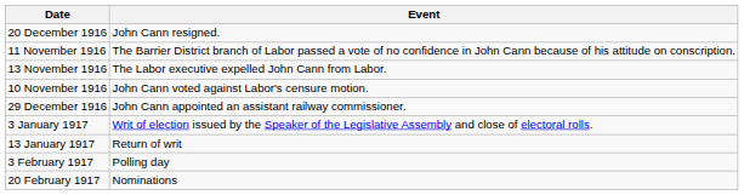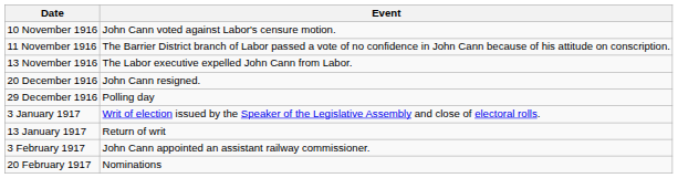rows swapped: 10 November 1916 <-> 20 December 1916
29 December 1916 | Event: John Cann appointed an assistant railway commissioner. -> Polling day
3 February 1917 | Event: Polling day -> John Cann appointed an assistant railway commissioner.
